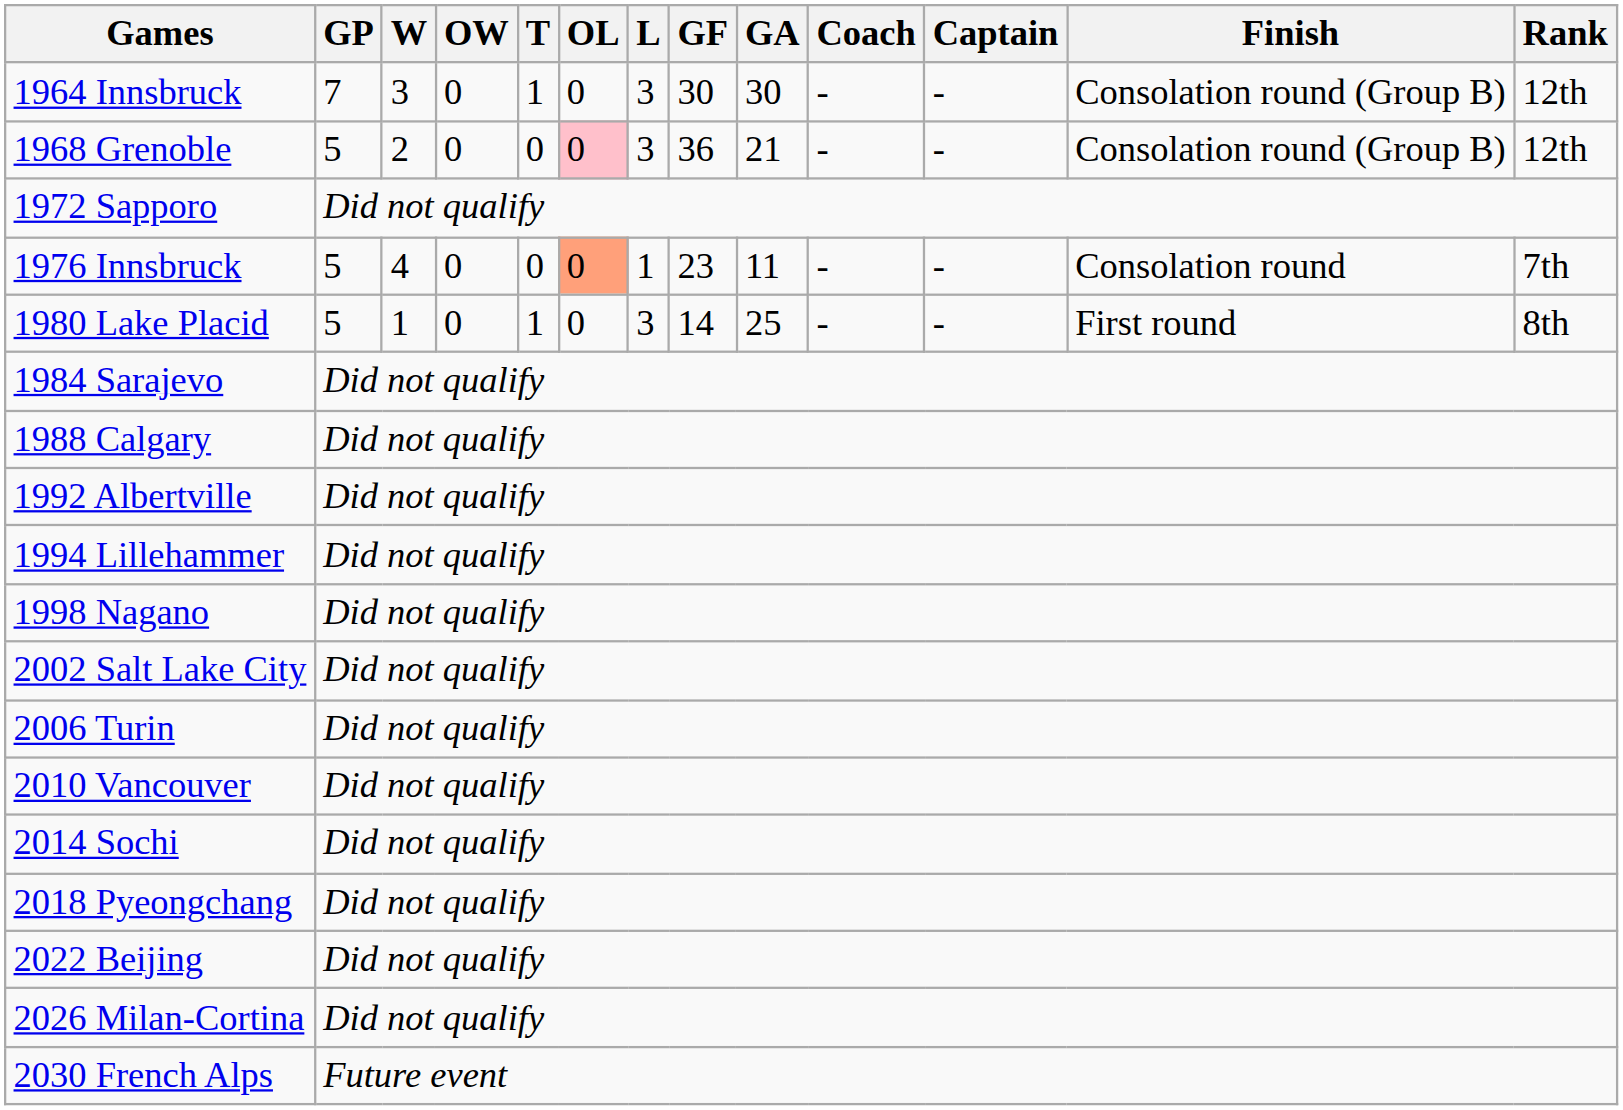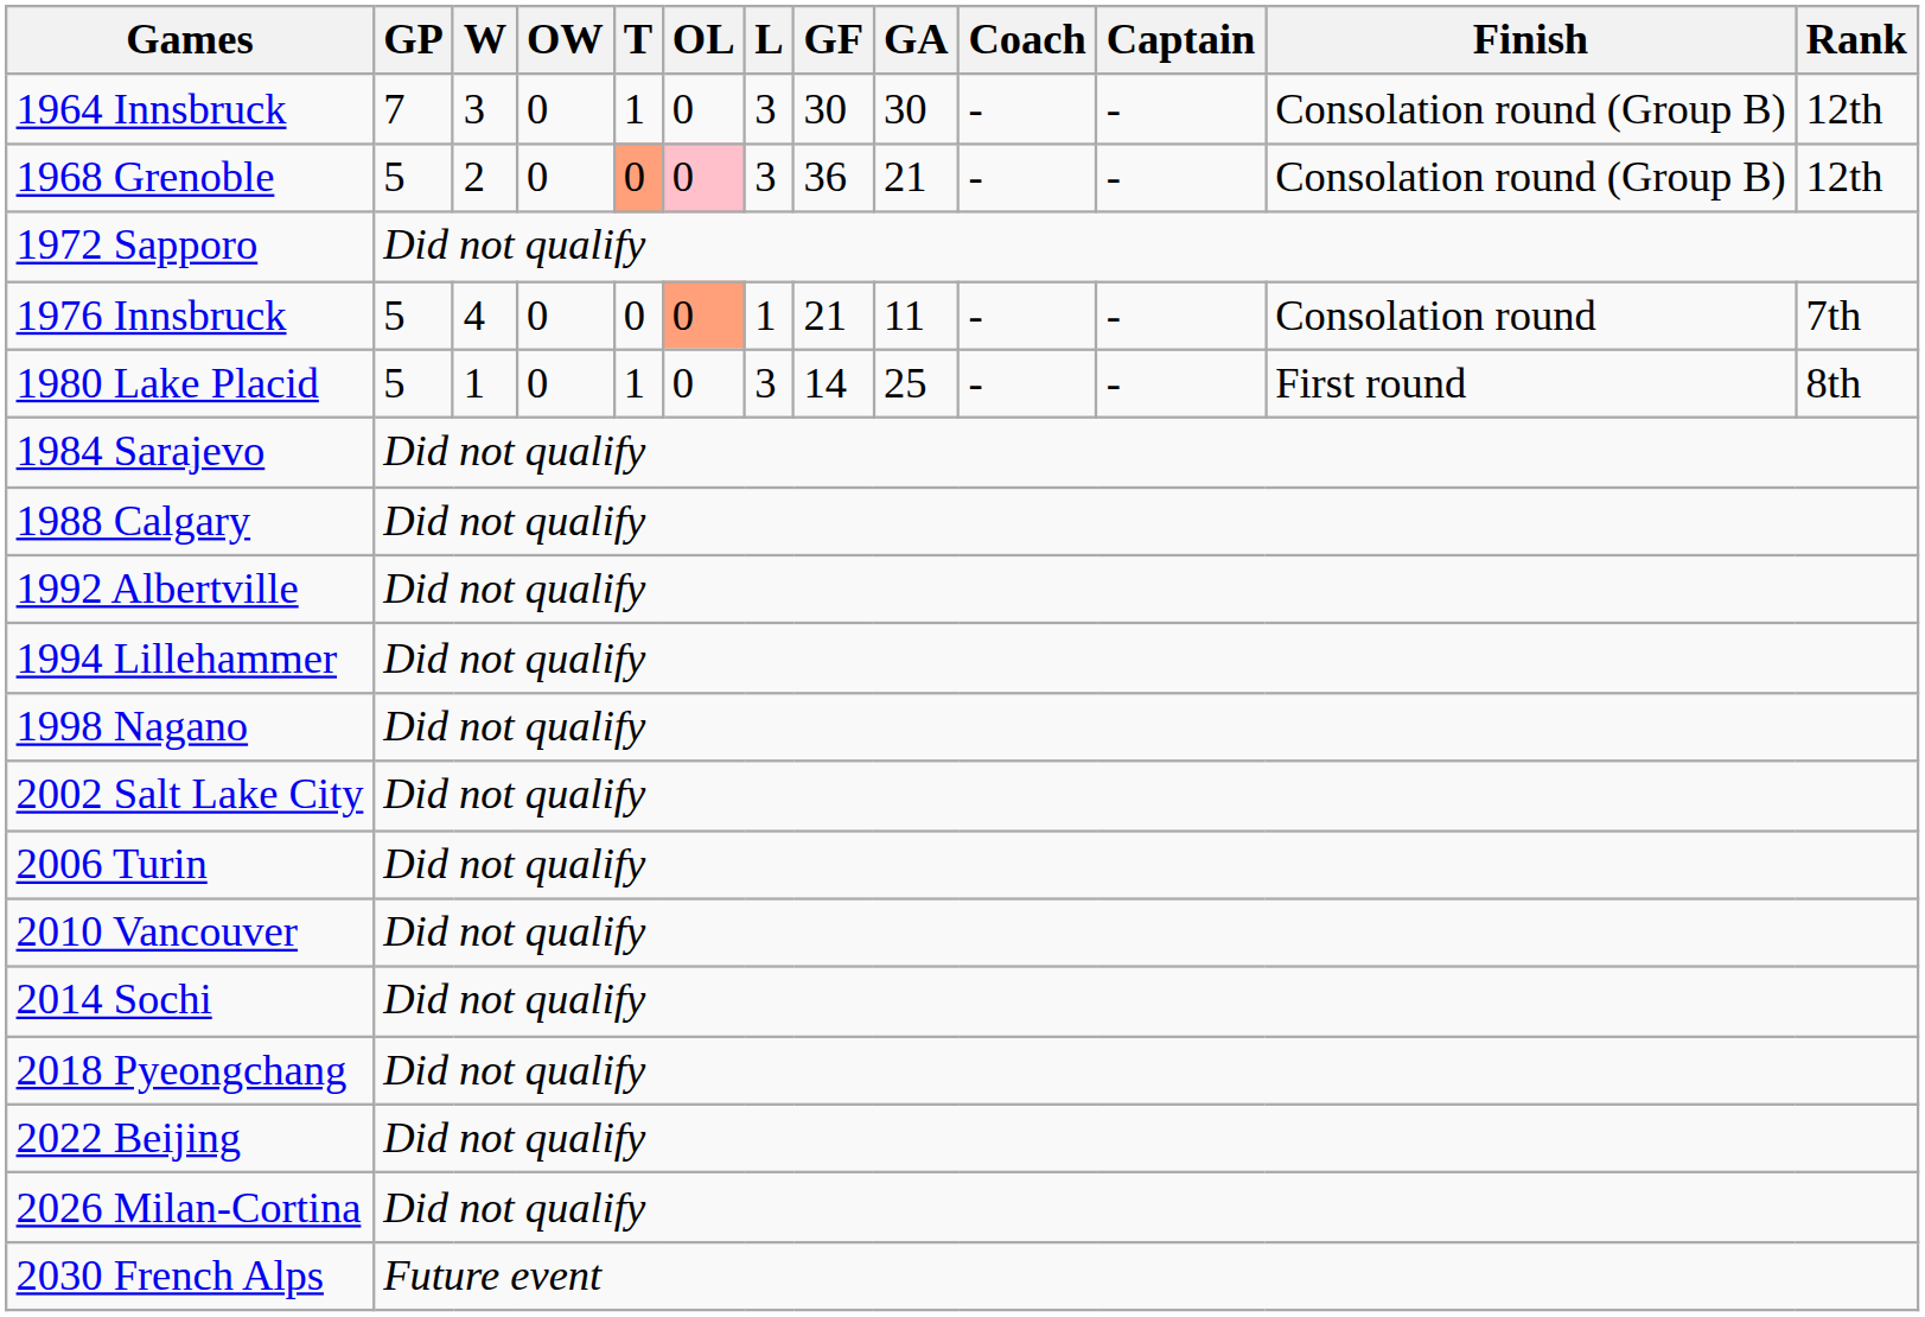1968 Grenoble | T: no background -> lightsalmon background
1976 Innsbruck | GF: 23 -> 21
